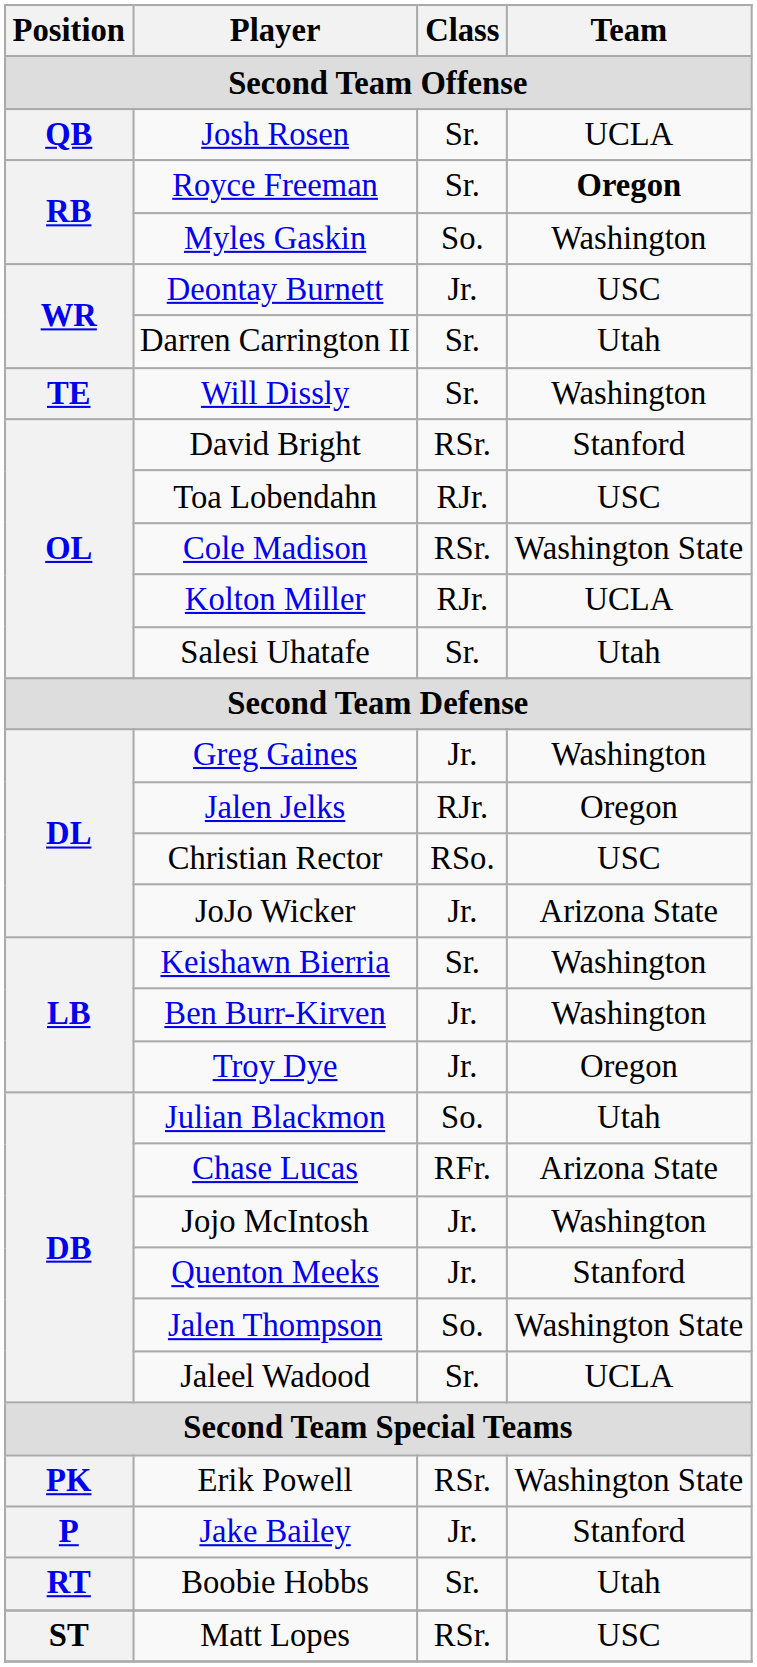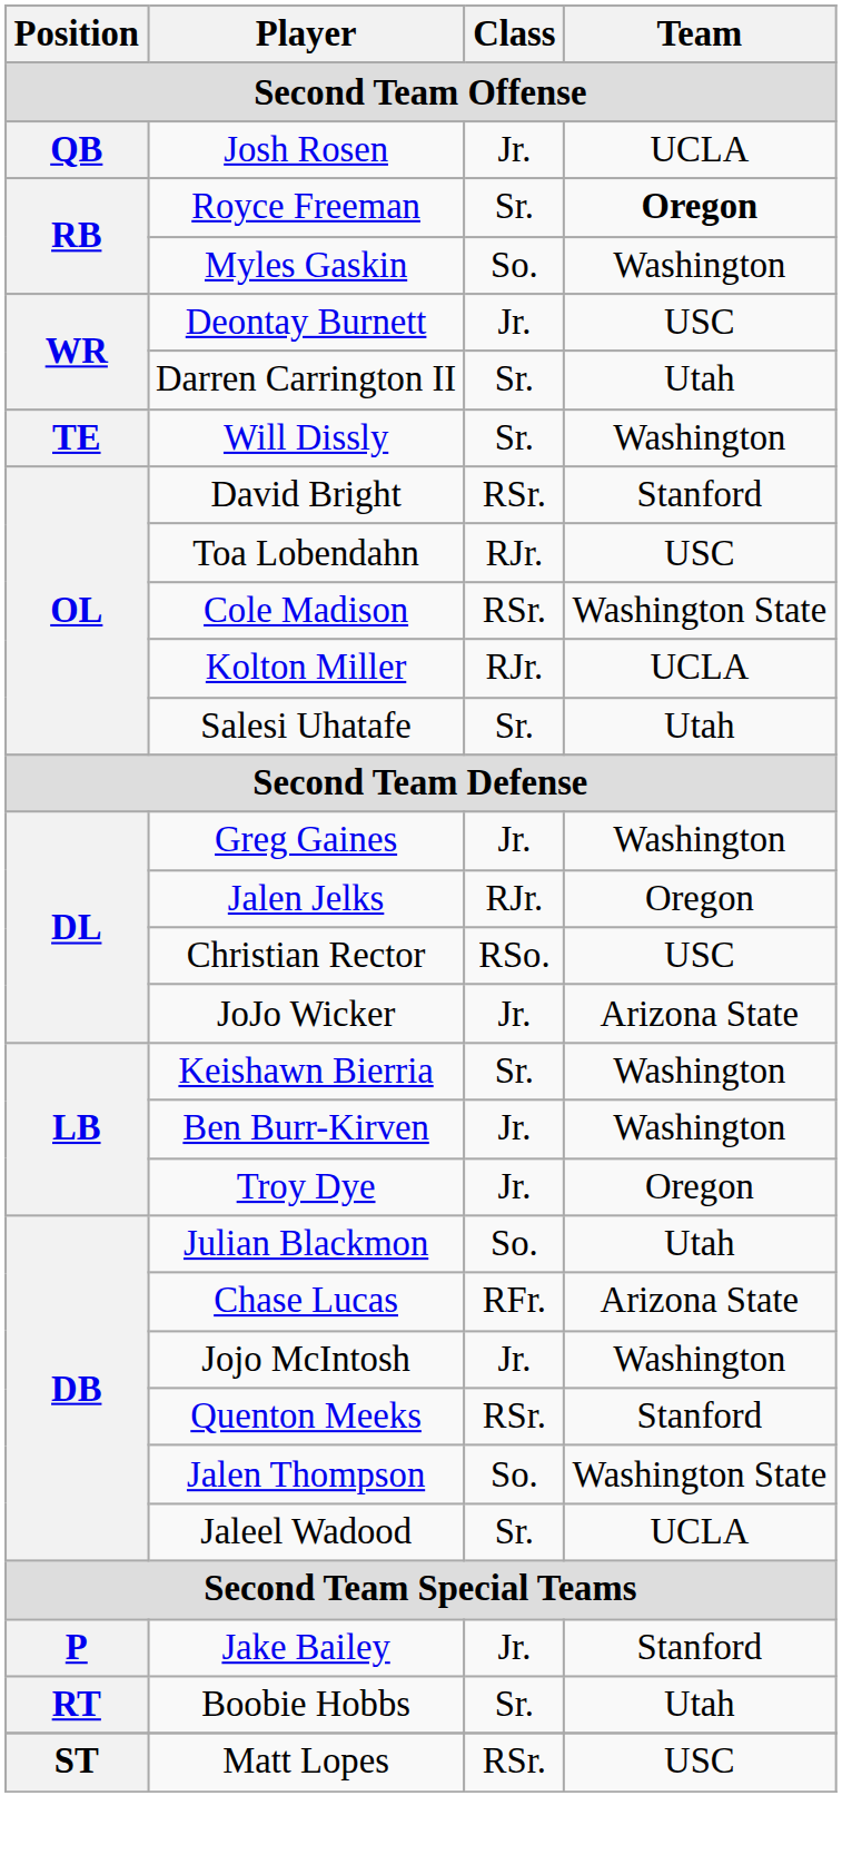Josh Rosen | Class: Sr. -> Jr.
Quenton Meeks | Class: Jr. -> RSr.
- row: PK | Erik Powell | RSr. | Washington State
